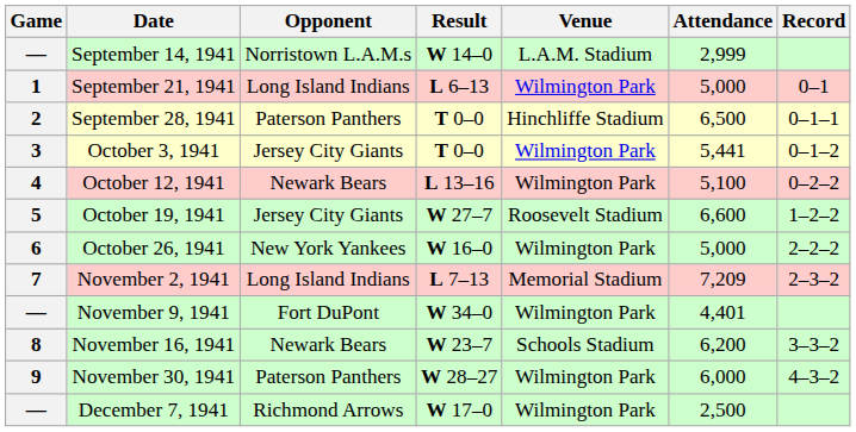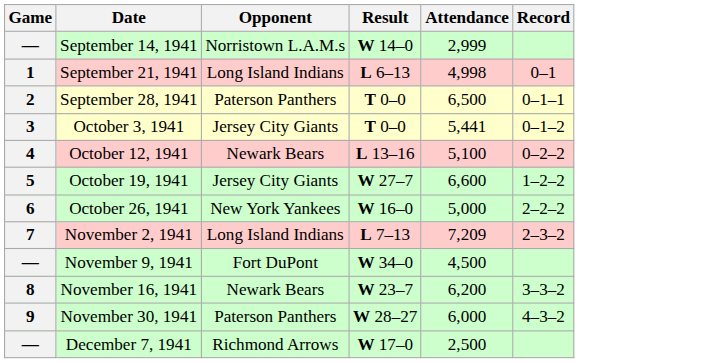- column: Venue | L.A.M. Stadium | Wilmington Park | Hinchliffe Stadium | Wilmington Park | Wilmington Park | Roosevelt Stadium | Wilmington Park | Memorial Stadium | Wilmington Park | Schools Stadium | Wilmington Park | Wilmington Park
September 21, 1941 | Attendance: 5,000 -> 4,998
November 9, 1941 | Attendance: 4,401 -> 4,500
